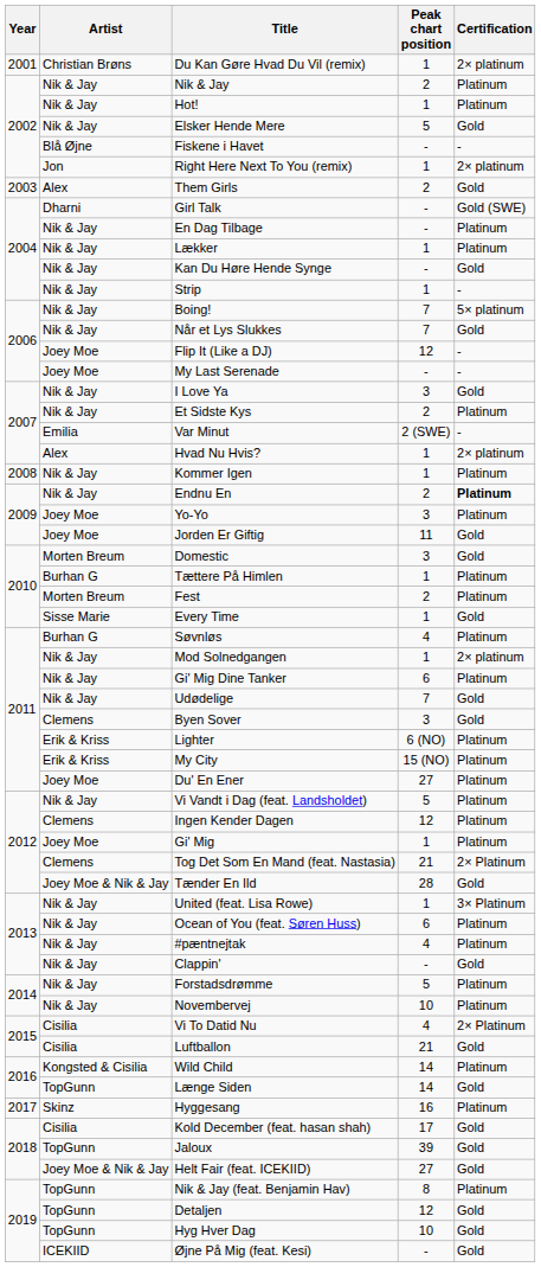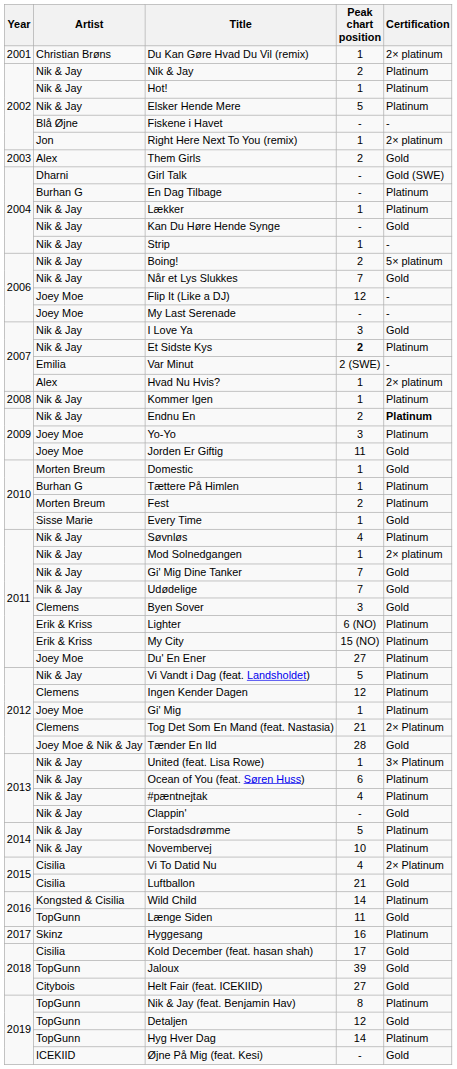Elsker Hende Mere | Certification: Gold -> Platinum
En Dag Tilbage | Artist: Nik & Jay -> Burhan G
Boing! | Peak chart position: 7 -> 2
Et Sidste Kys | Peak chart position: normal -> bold
Domestic | Peak chart position: 3 -> 1
Søvnløs | Artist: Burhan G -> Nik & Jay
Gi' Mig Dine Tanker | Peak chart position: 6 -> 7
Gi' Mig Dine Tanker | Certification: Platinum -> Gold
Længe Siden | Peak chart position: 14 -> 11
Helt Fair (feat. ICEKIID) | Artist: Joey Moe & Nik & Jay -> Citybois
Hyg Hver Dag | Peak chart position: 10 -> 14
Hyg Hver Dag | Certification: Gold -> Platinum
